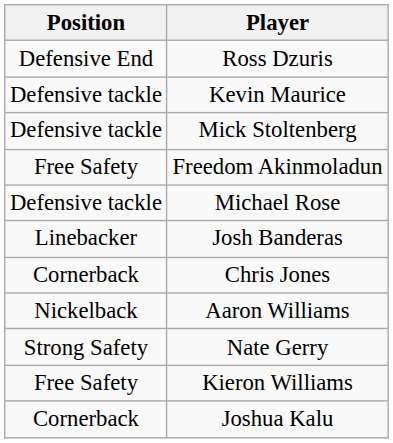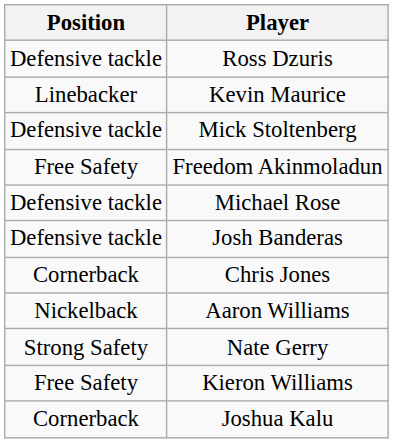Ross Dzuris | Position: Defensive End -> Defensive tackle
Kevin Maurice | Position: Defensive tackle -> Linebacker
Josh Banderas | Position: Linebacker -> Defensive tackle
